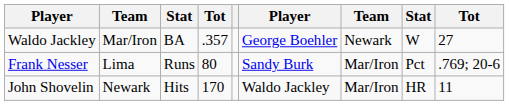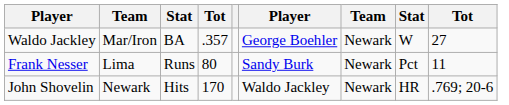Frank Nesser | column 7: Mar/Iron -> Newark
Frank Nesser | column 9: .769; 20-6 -> 11
John Shovelin | column 7: Mar/Iron -> Newark
John Shovelin | column 9: 11 -> .769; 20-6
